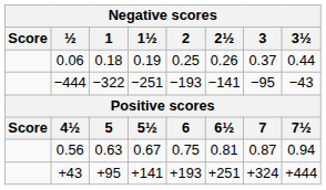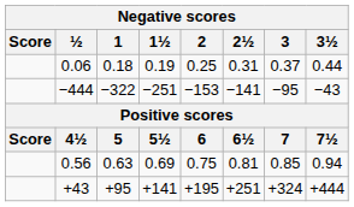0.06 | 2½: 0.26 -> 0.31
−444 | 2: −193 -> −153
0.56 | 1½: 0.67 -> 0.69
0.56 | 3: 0.87 -> 0.85
+43 | 2: +193 -> +195
